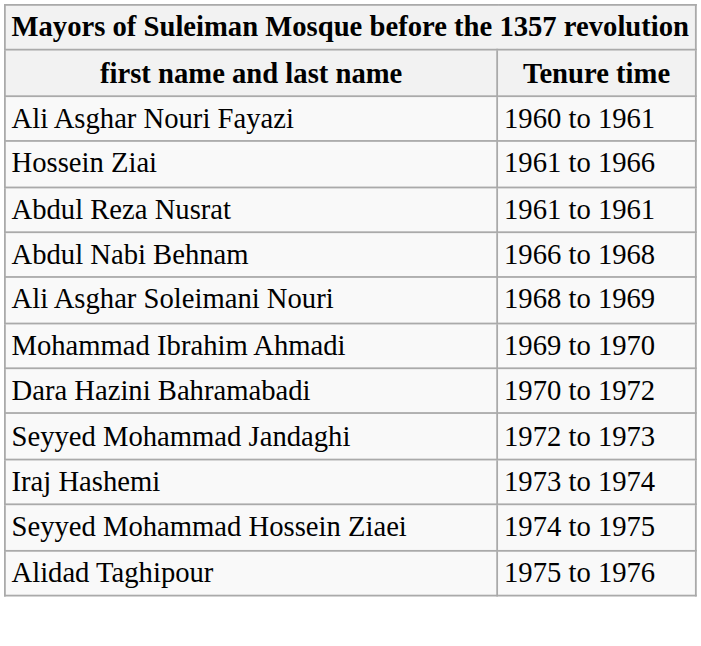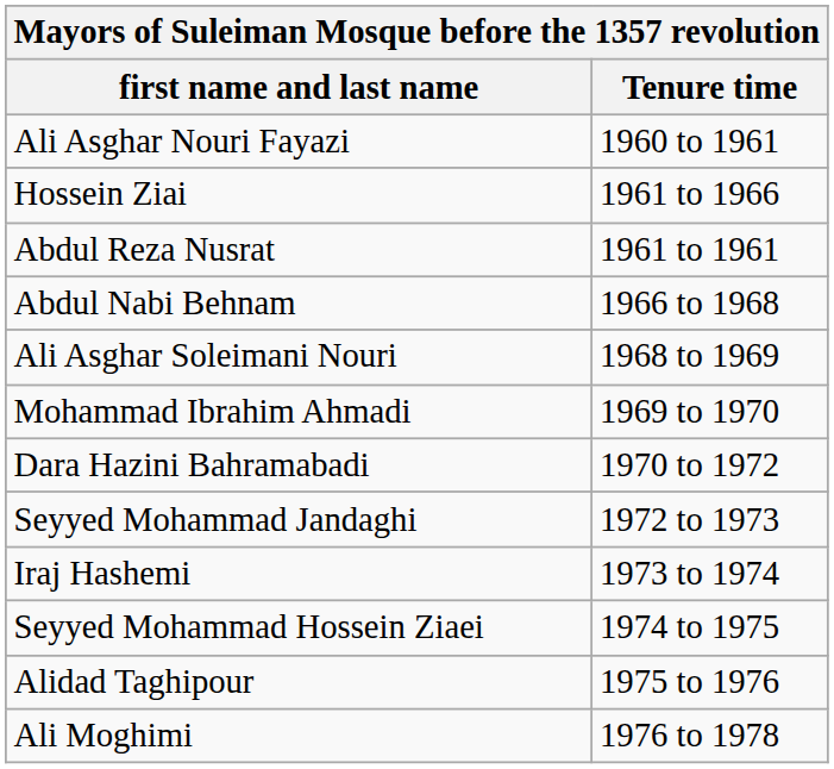+ row: Ali Moghimi | 1976 to 1978
